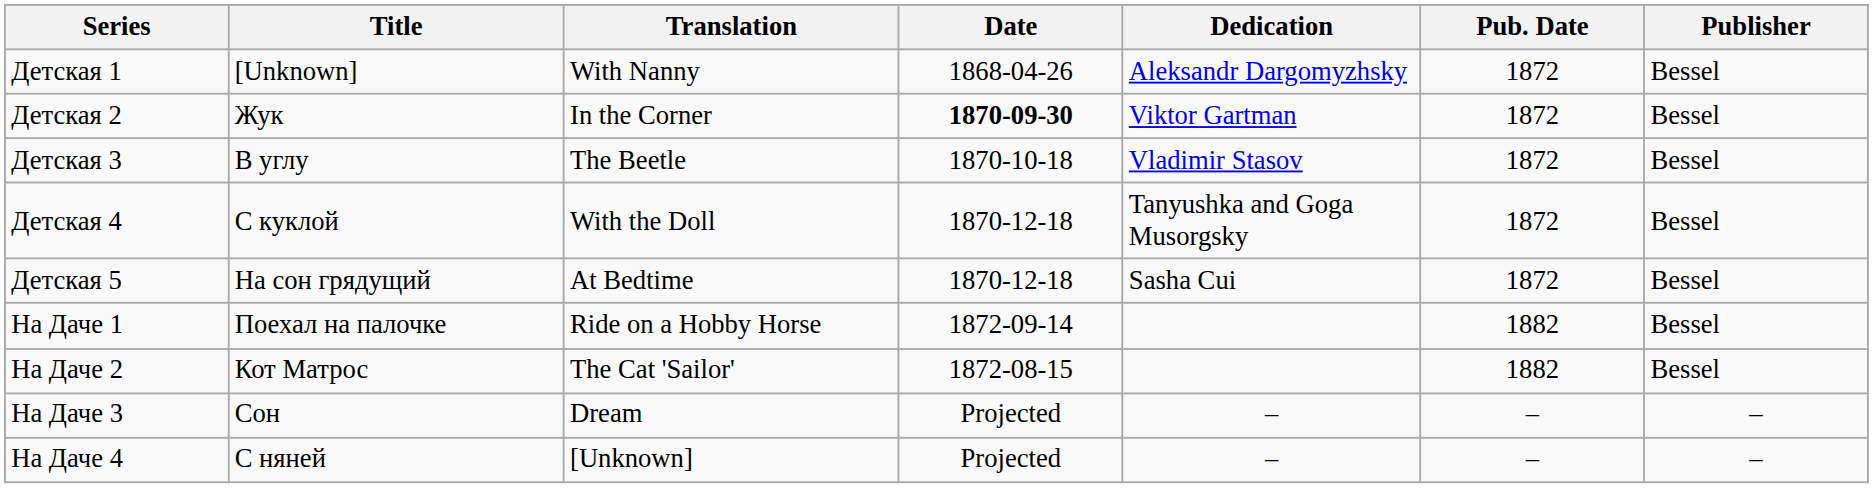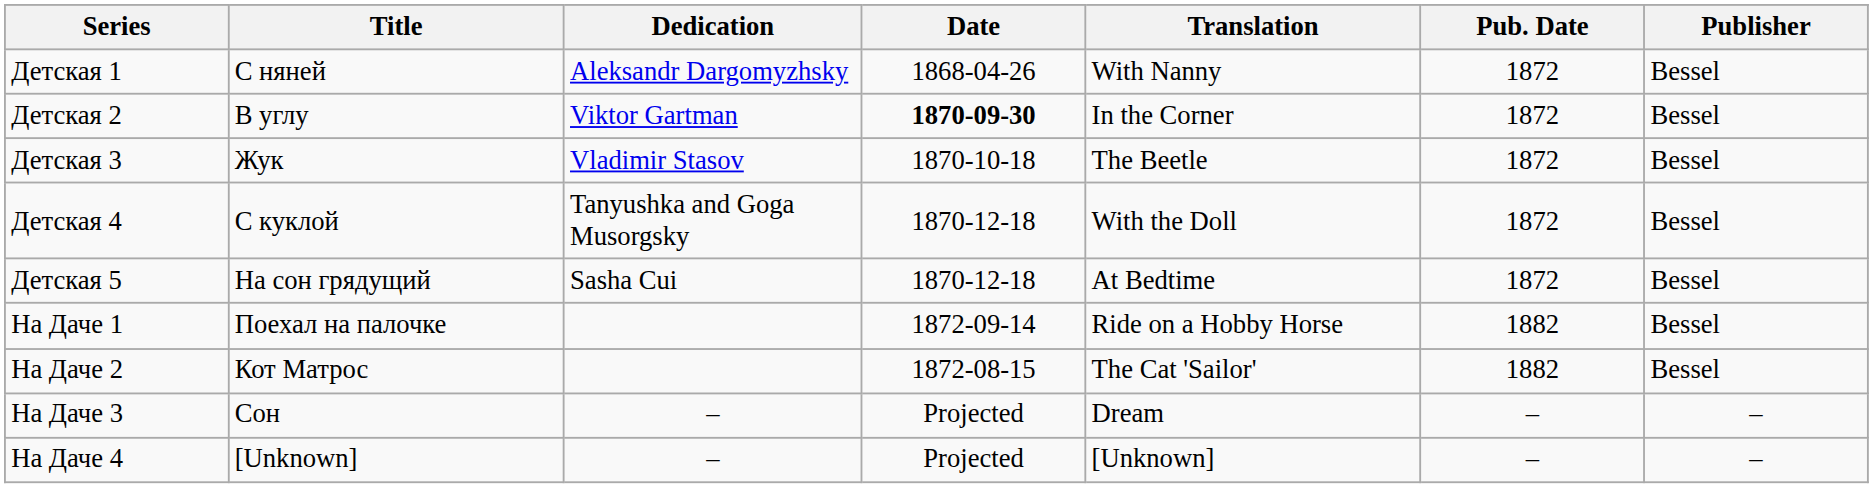columns swapped: Translation <-> Dedication
Детская 1 | Title: [Unknown] -> С няней
Детская 2 | Title: Жук -> В углу
Детская 3 | Title: В углу -> Жук
На Даче 4 | Title: С няней -> [Unknown]
